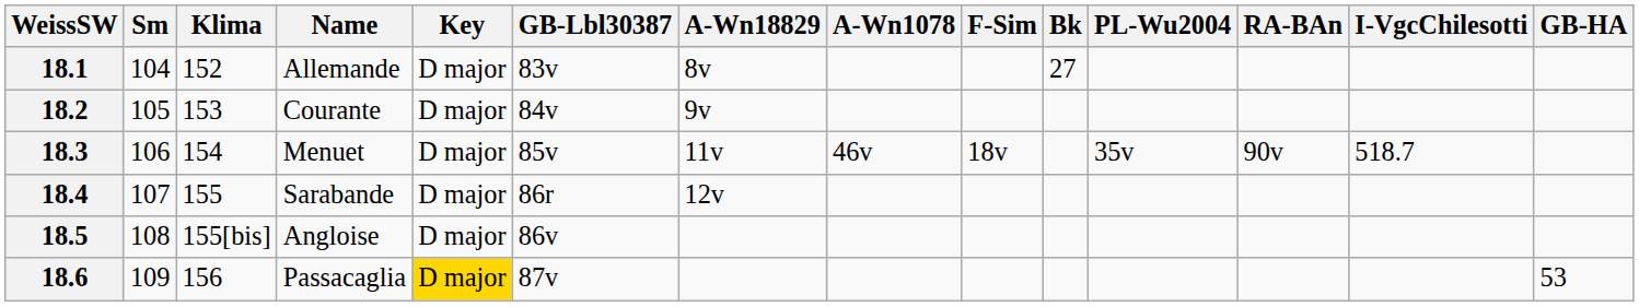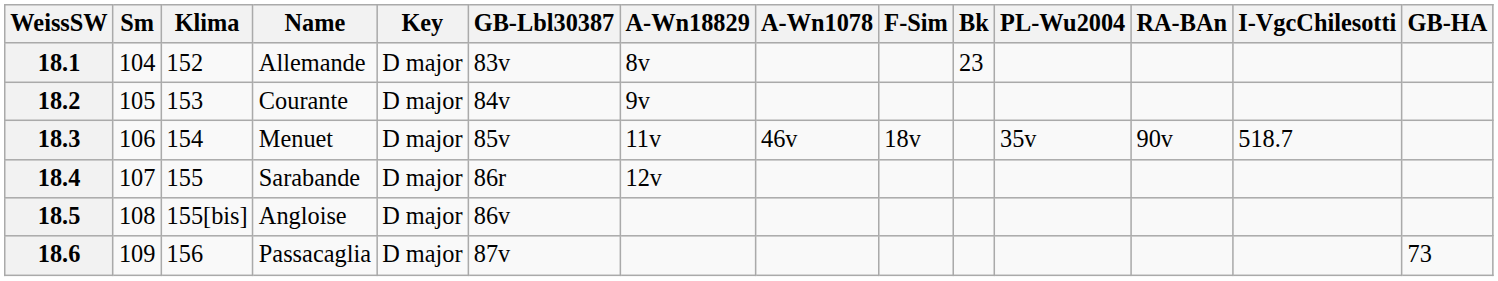18.1 | Bk: 27 -> 23
18.6 | Key: gold background -> no background
18.6 | GB-HA: 53 -> 73
